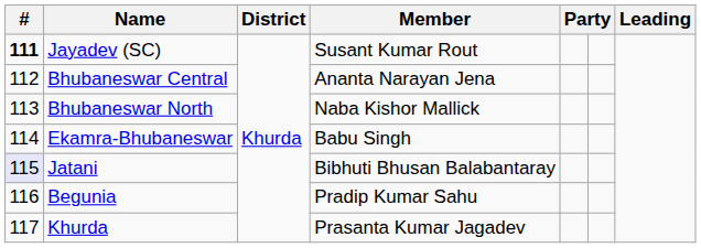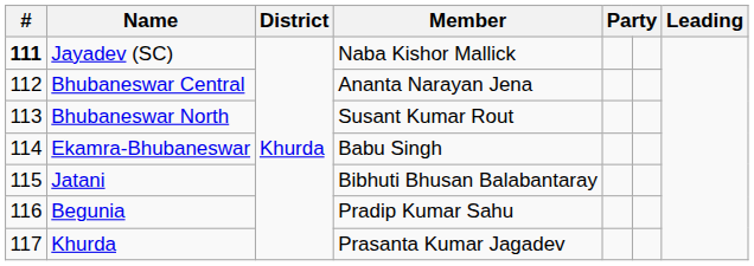Jayadev (SC) | Member: Susant Kumar Rout -> Naba Kishor Mallick
Bhubaneswar North | Member: Naba Kishor Mallick -> Susant Kumar Rout
Jatani | #: lavender background -> no background
